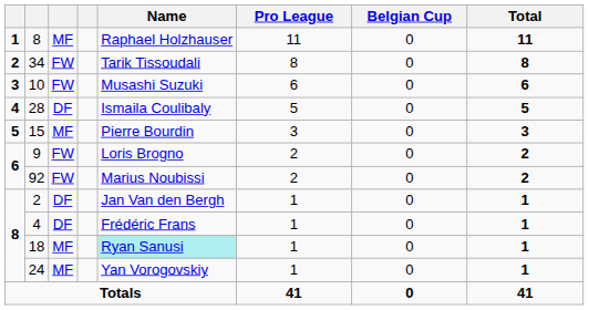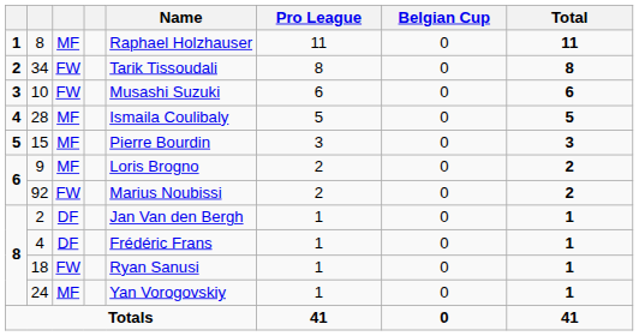28 | column 3: DF -> MF
9 | column 3: FW -> MF
18 | column 3: MF -> FW
18 | Name: paleturquoise background -> no background
